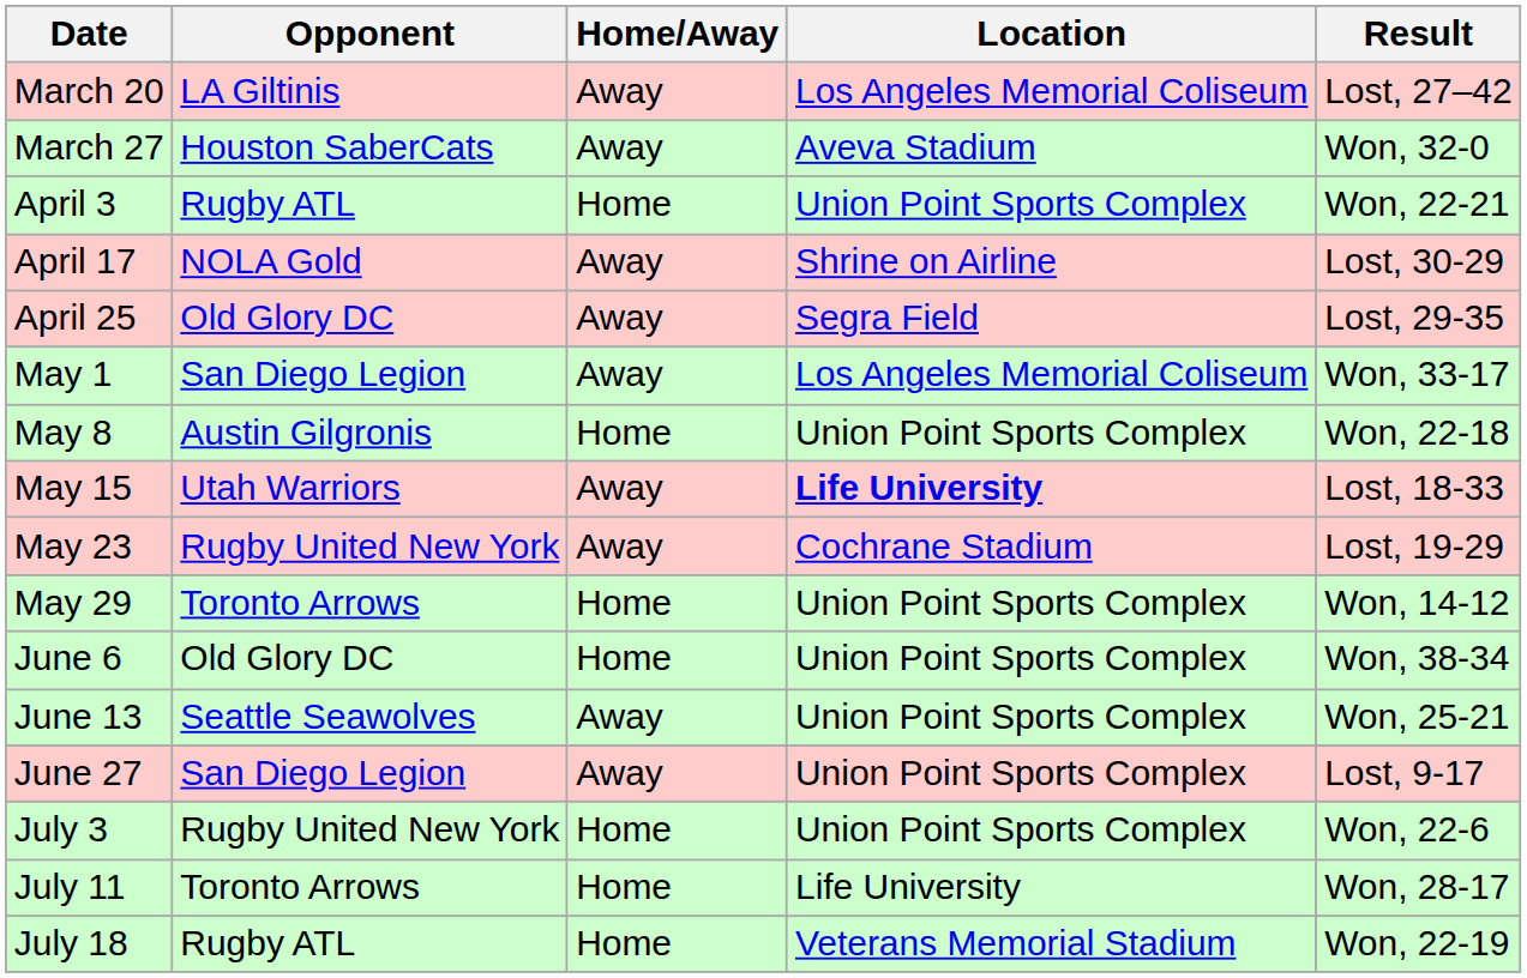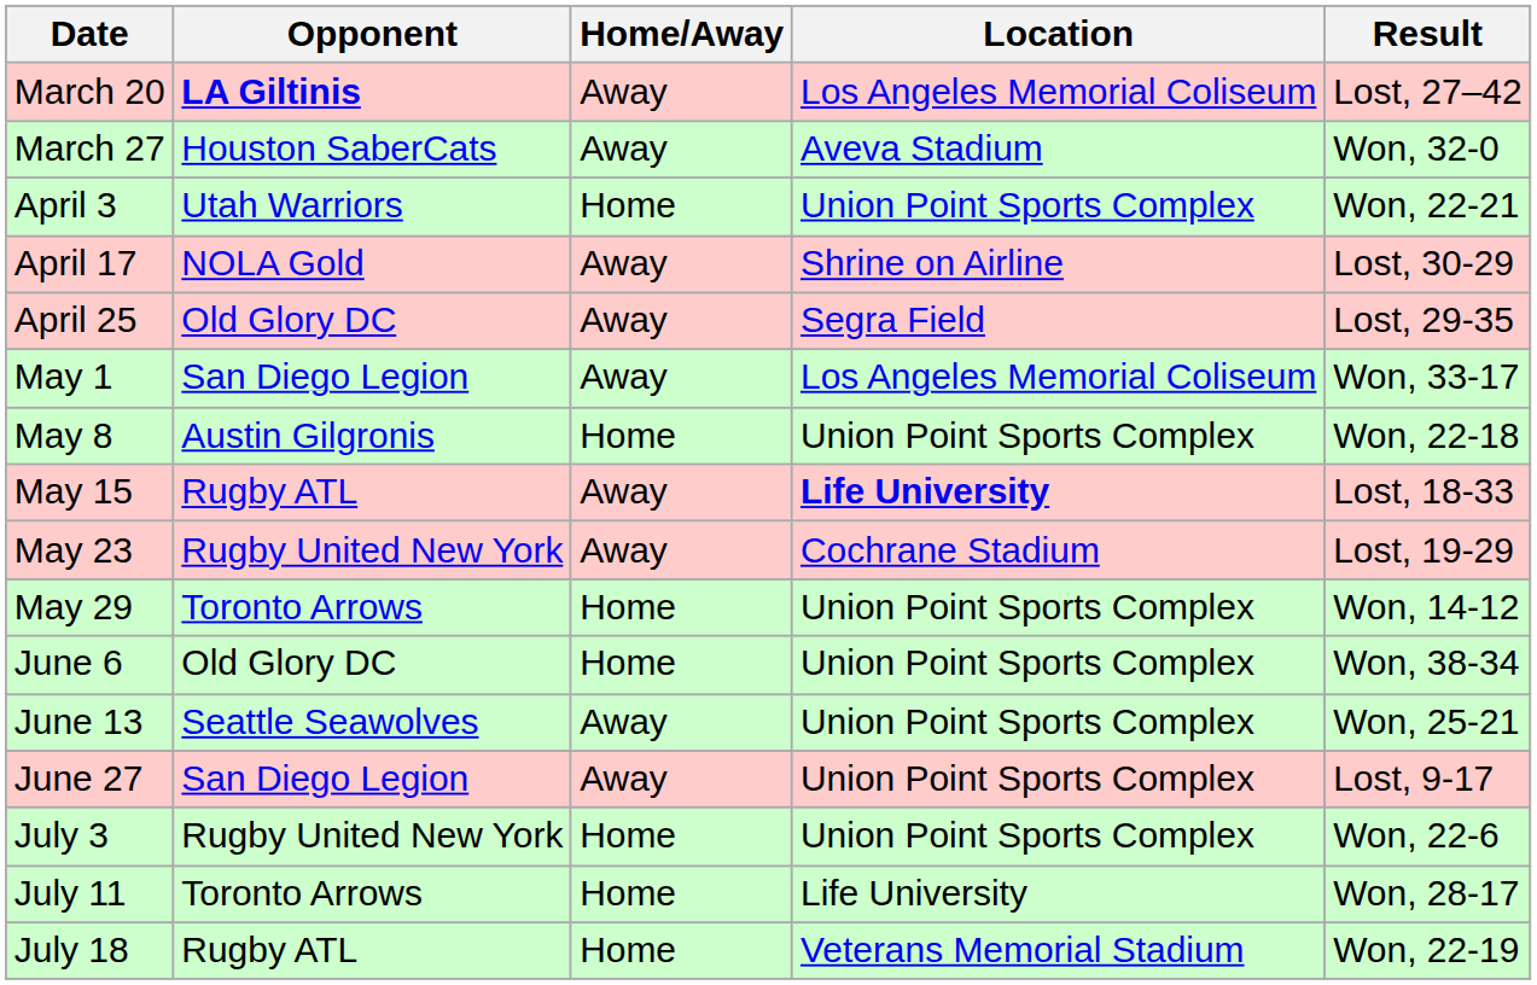March 20 | Opponent: normal -> bold
April 3 | Opponent: Rugby ATL -> Utah Warriors
May 15 | Opponent: Utah Warriors -> Rugby ATL
